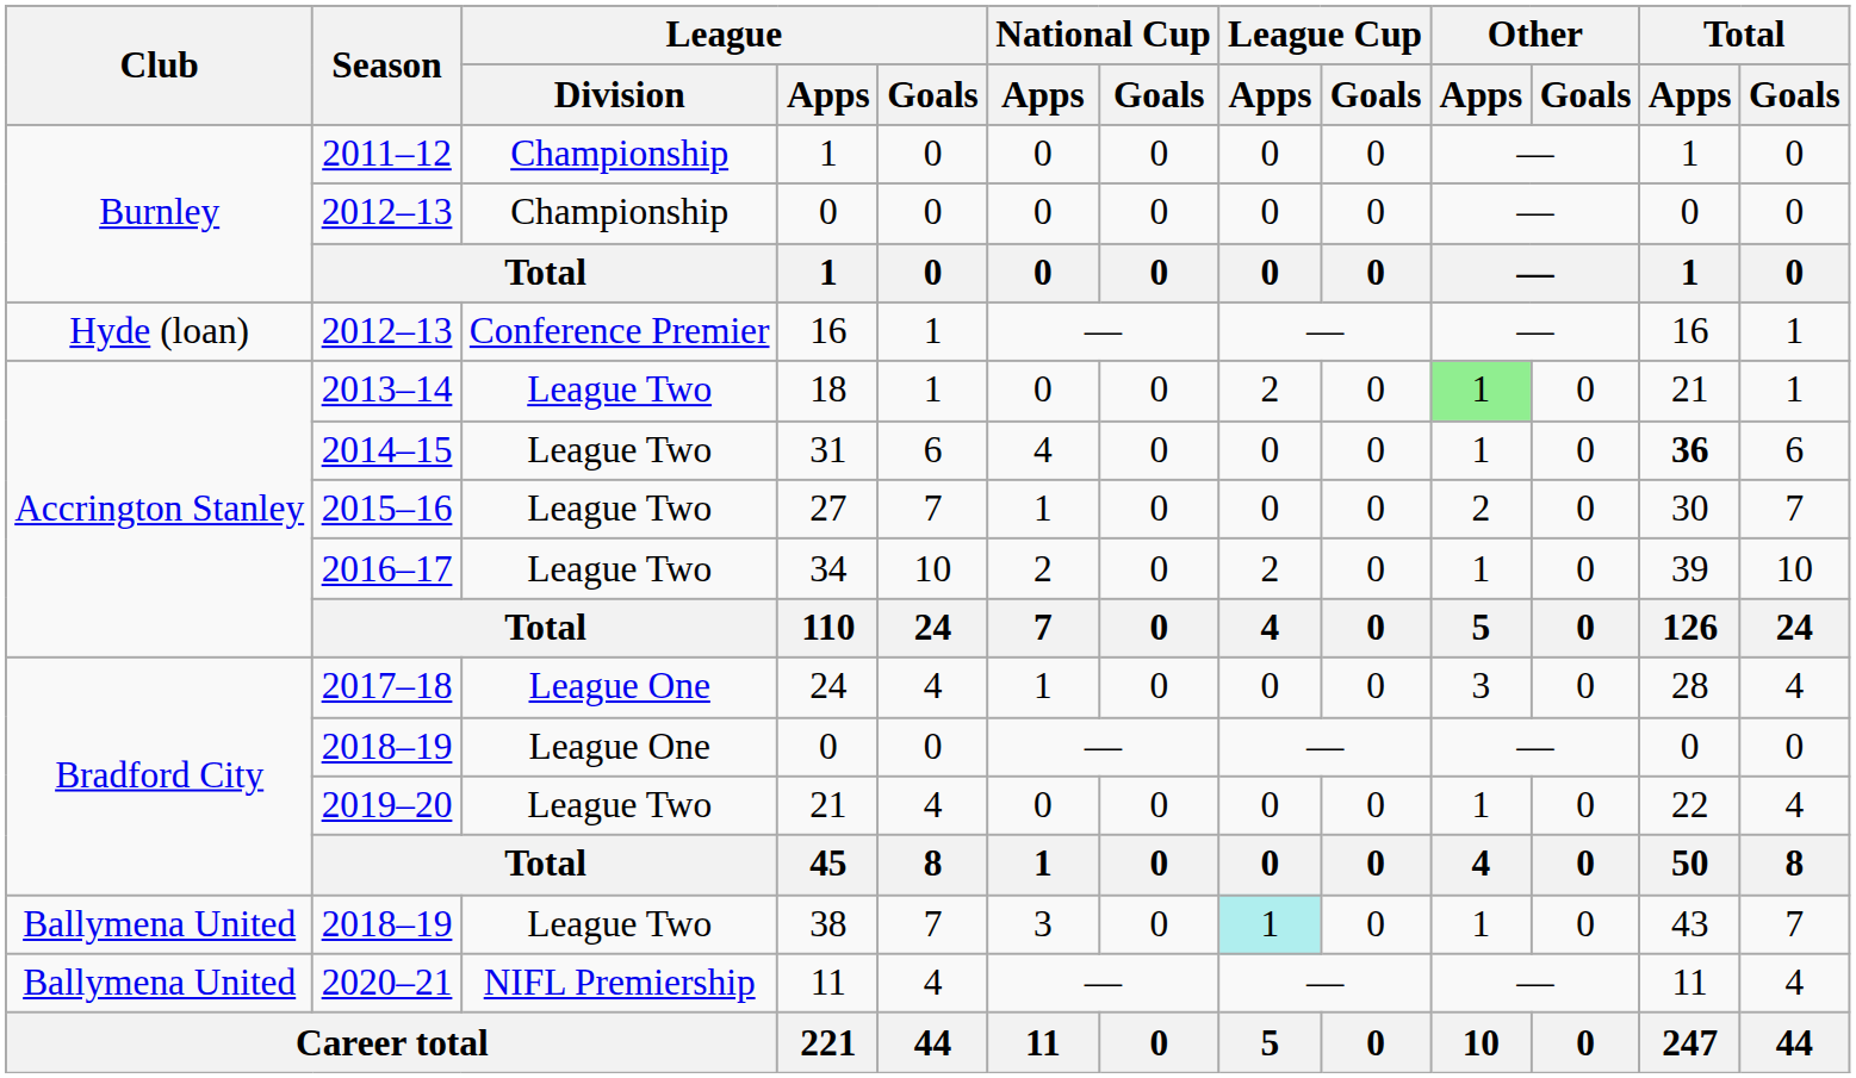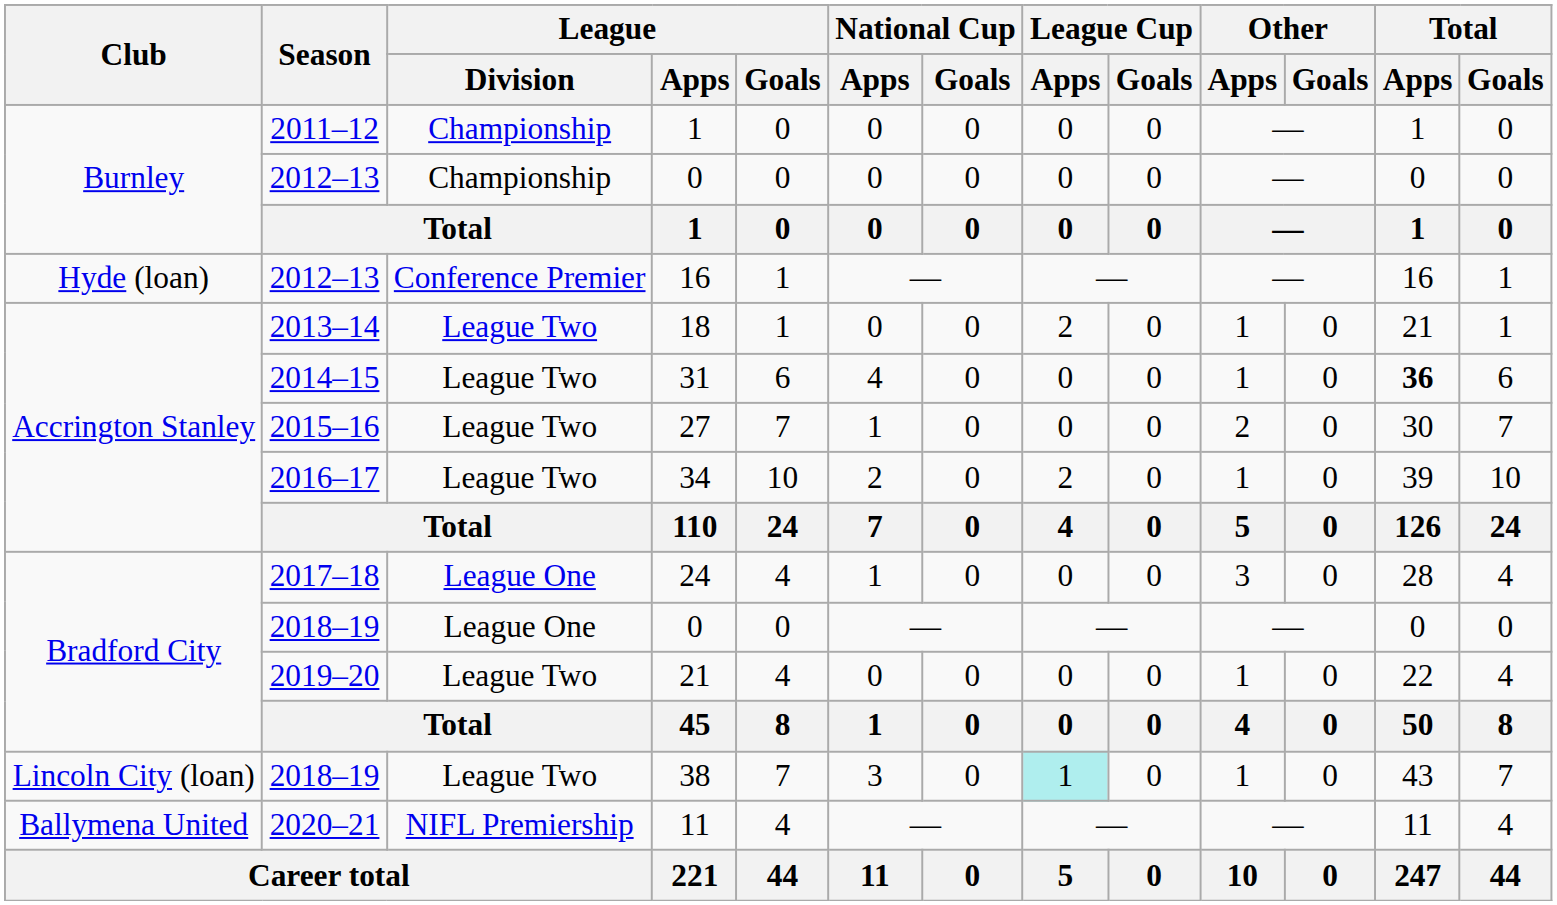18 | Other / Apps: lightgreen background -> no background
38 | Club: Ballymena United -> Lincoln City (loan)
